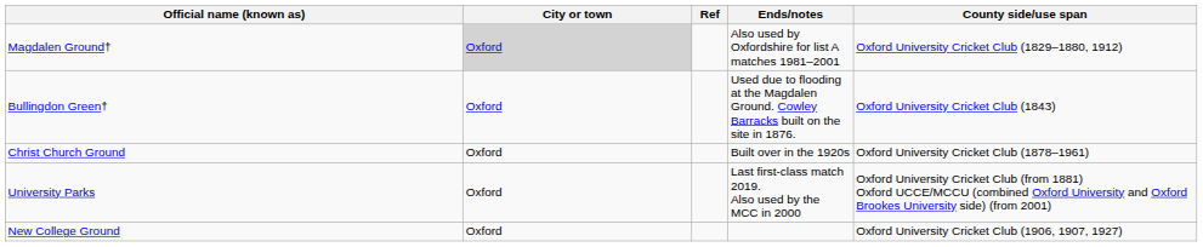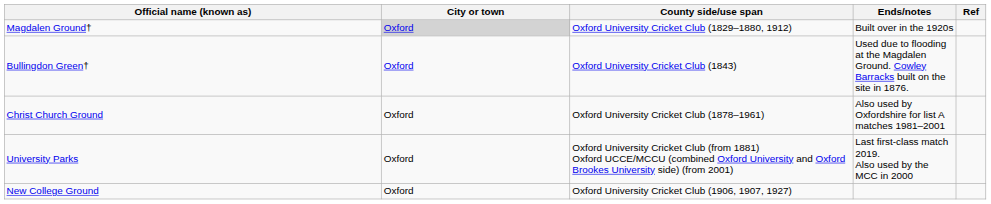columns swapped: County side/use span <-> Ref
Magdalen Ground† | Ends/notes: Also used by Oxfordshire for list A matches 1981–2001 -> Built over in the 1920s
Christ Church Ground | Ends/notes: Built over in the 1920s -> Also used by Oxfordshire for list A matches 1981–2001
